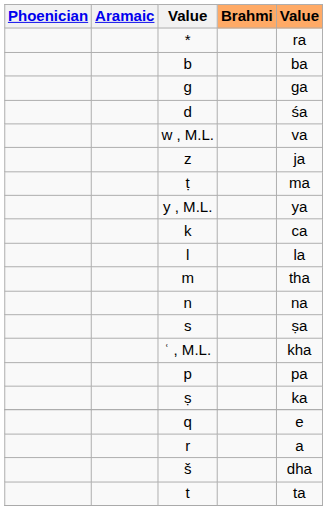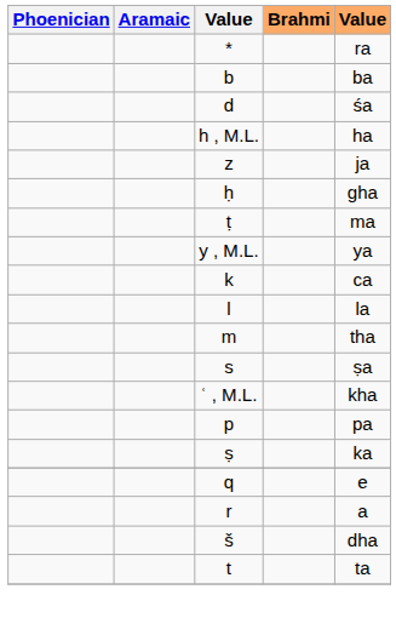- row: g | ga
+ row: h , M.L. | ha
- row: w , M.L. | va
+ row: ḥ | gha
- row: n | na
